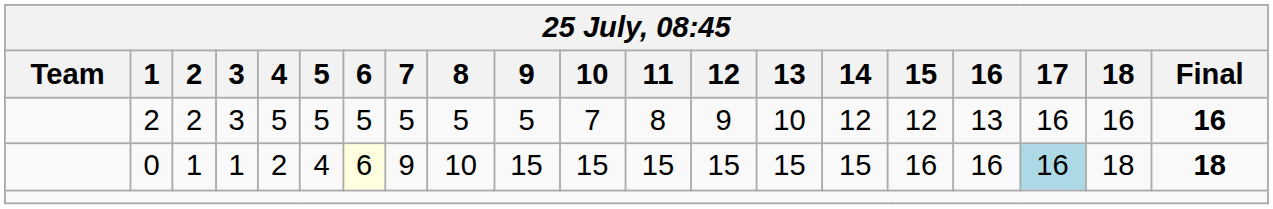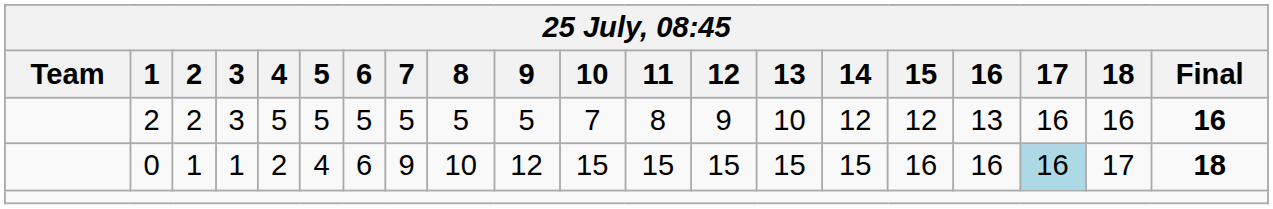0 | 6: lightyellow background -> no background
0 | 9: 15 -> 12
0 | 18: 18 -> 17
